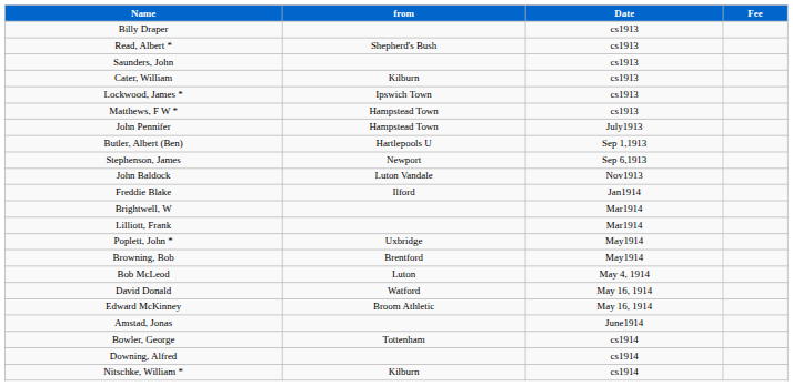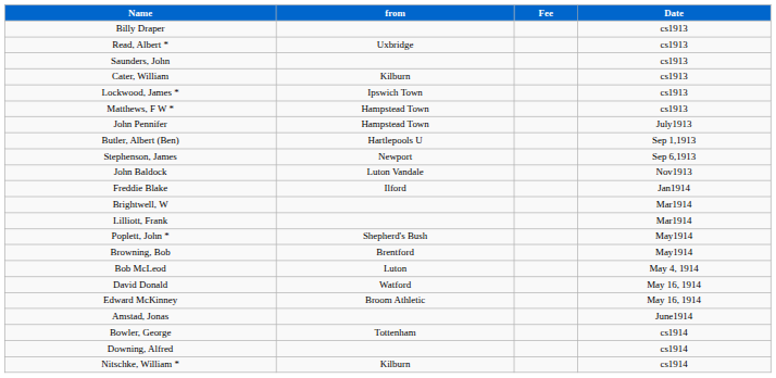columns swapped: Date <-> Fee
Read, Albert * | from: Shepherd's Bush -> Uxbridge
Poplett, John * | from: Uxbridge -> Shepherd's Bush
